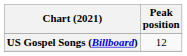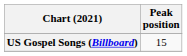US Gospel Songs (Billboard) | Peak position: 12 -> 15
